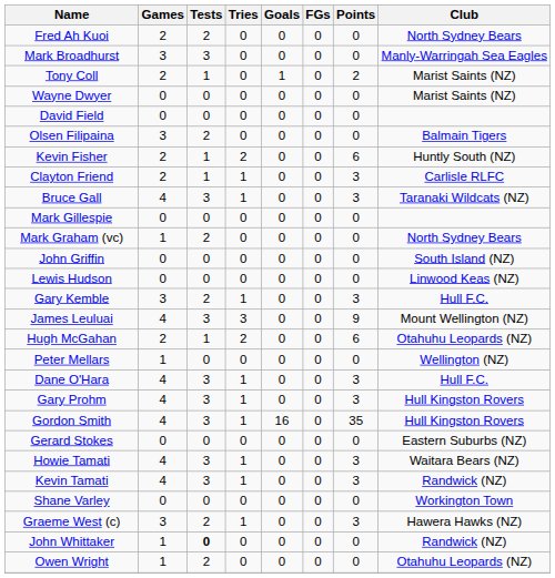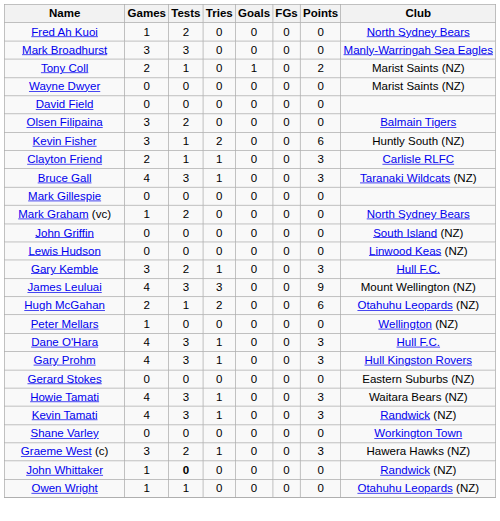Fred Ah Kuoi | Games: 2 -> 1
Kevin Fisher | Games: 2 -> 3
- row: Gordon Smith | 4 | 3 | 1 | 16 | 0 | 35 | Hull Kingston Rovers
Owen Wright | Tests: 2 -> 1
